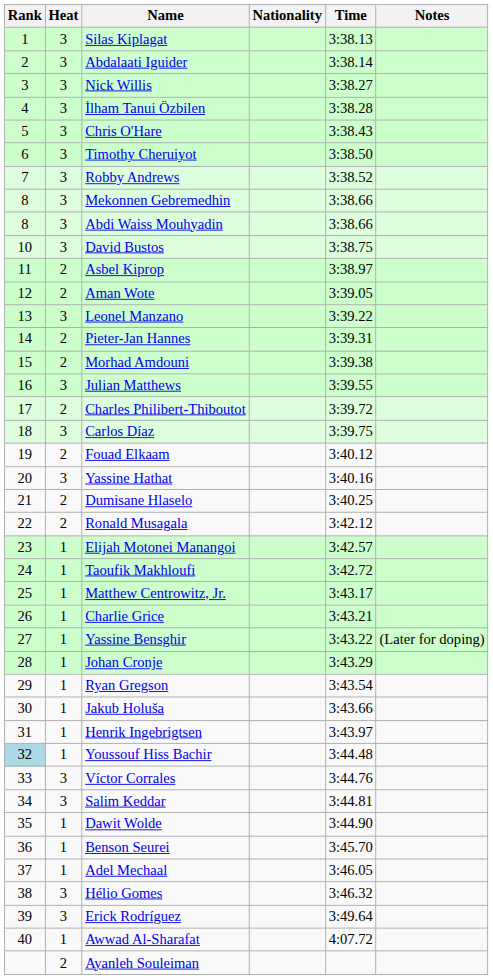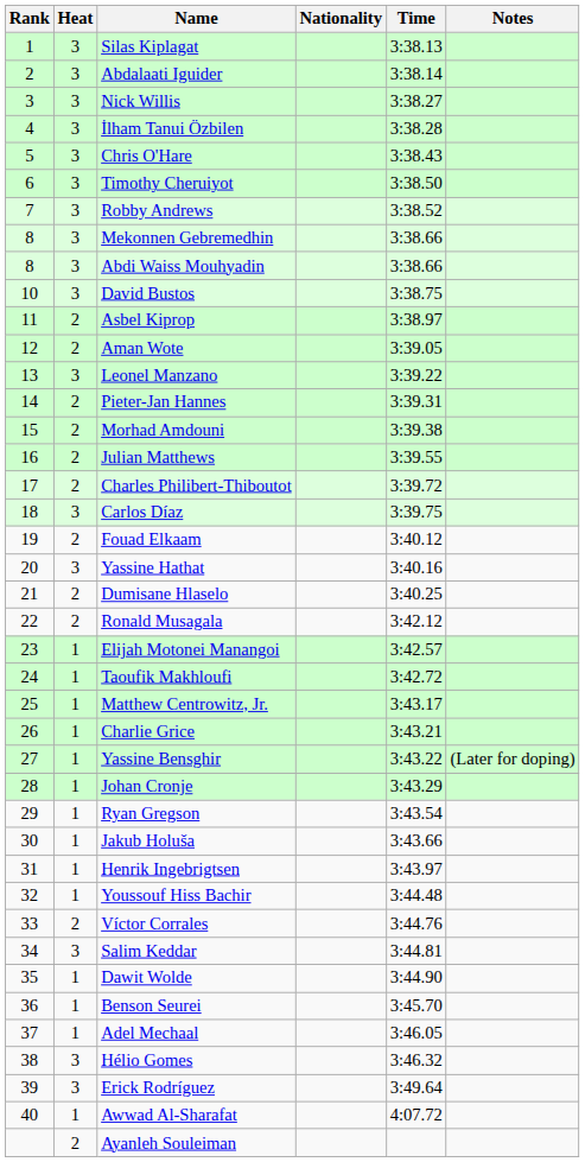Julian Matthews | Heat: 3 -> 2
Youssouf Hiss Bachir | Rank: lightblue background -> no background
Víctor Corrales | Heat: 3 -> 2
